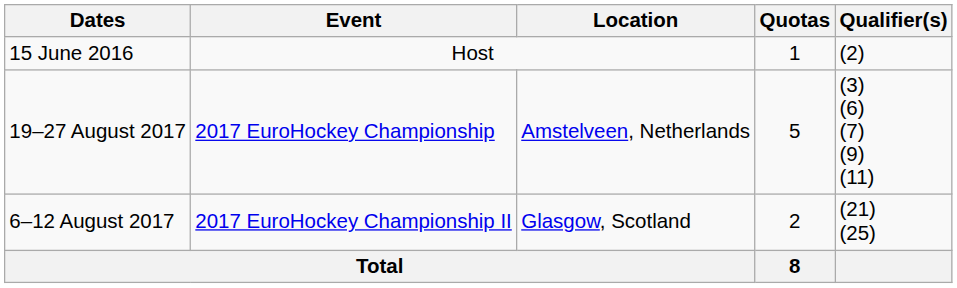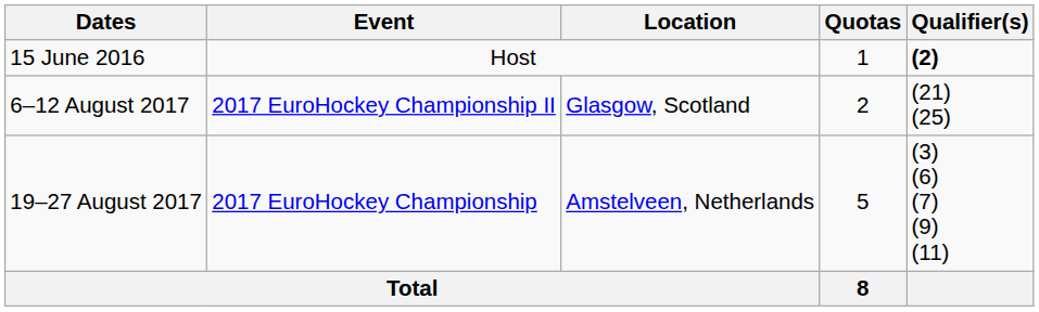15 June 2016 | Qualifier(s): normal -> bold
rows swapped: 19–27 August 2017 <-> 6–12 August 2017
